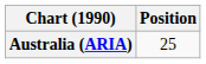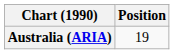Australia (ARIA) | Position: 25 -> 19
